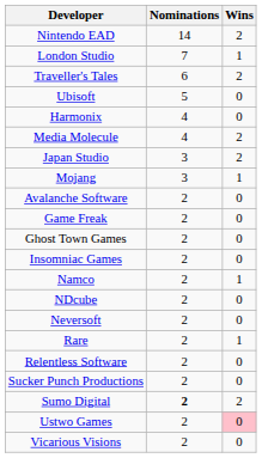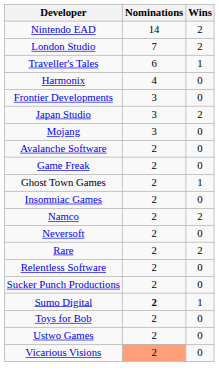London Studio | Wins: 1 -> 2
Traveller's Tales | Wins: 2 -> 1
- row: Ubisoft | 5 | 0
- row: Media Molecule | 4 | 2
+ row: Frontier Developments | 3 | 0
Mojang | Wins: 1 -> 0
Ghost Town Games | Wins: 0 -> 1
Namco | Wins: 1 -> 2
- row: NDcube | 2 | 0
Rare | Wins: 1 -> 2
Sumo Digital | Wins: 2 -> 1
+ row: Toys for Bob | 2 | 0
Ustwo Games | Wins: pink background -> no background
Vicarious Visions | Nominations: no background -> lightsalmon background
